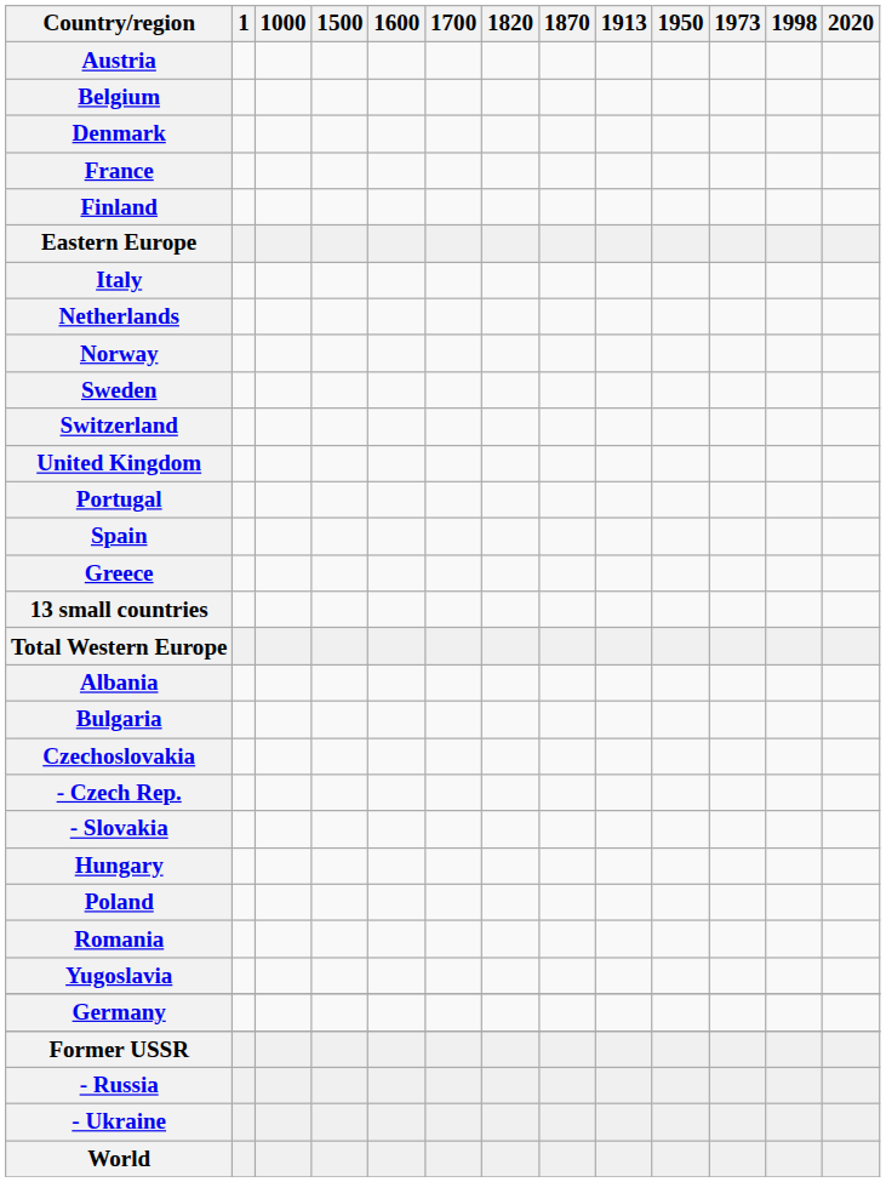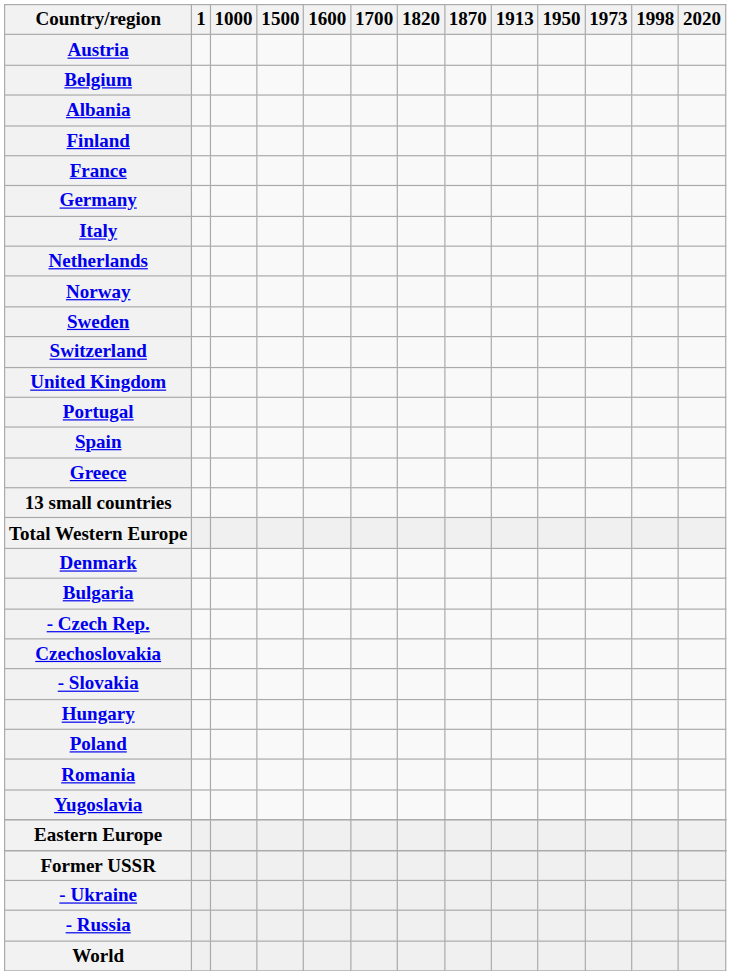rows swapped: Denmark <-> Albania
rows swapped: Finland <-> France
rows swapped: Germany <-> Eastern Europe
rows swapped: Czechoslovakia <-> - Czech Rep.
rows swapped: - Russia <-> - Ukraine
